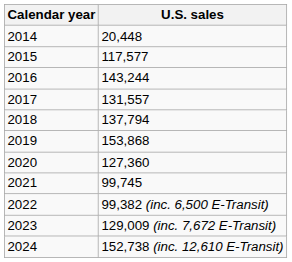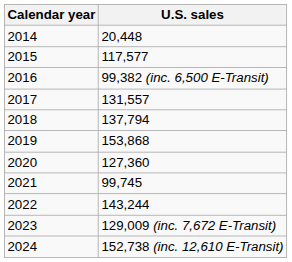2016 | U.S. sales: 143,244 -> 99,382 (inc. 6,500 E-Transit)
2022 | U.S. sales: 99,382 (inc. 6,500 E-Transit) -> 143,244
